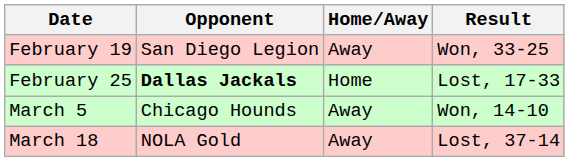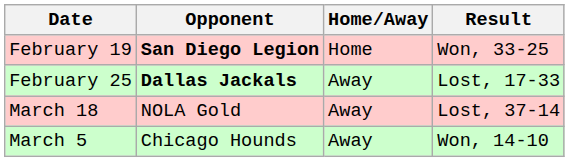February 19 | Opponent: normal -> bold
February 19 | Home/Away: Away -> Home
February 25 | Home/Away: Home -> Away
rows swapped: March 5 <-> March 18
